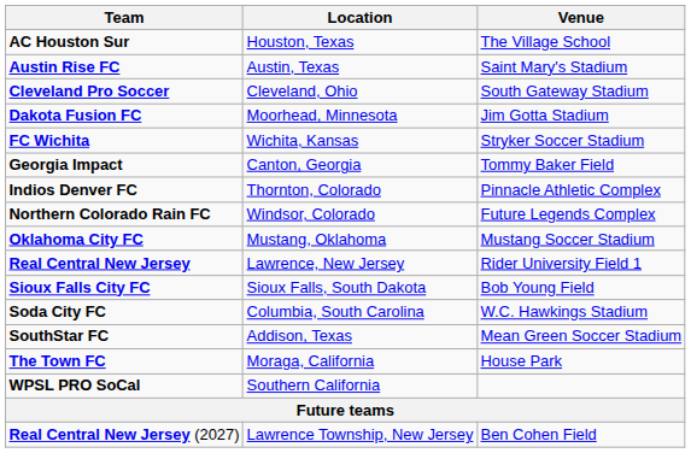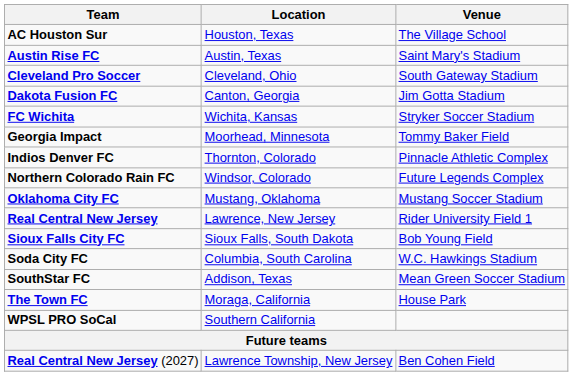Dakota Fusion FC | Location: Moorhead, Minnesota -> Canton, Georgia
Georgia Impact | Location: Canton, Georgia -> Moorhead, Minnesota
